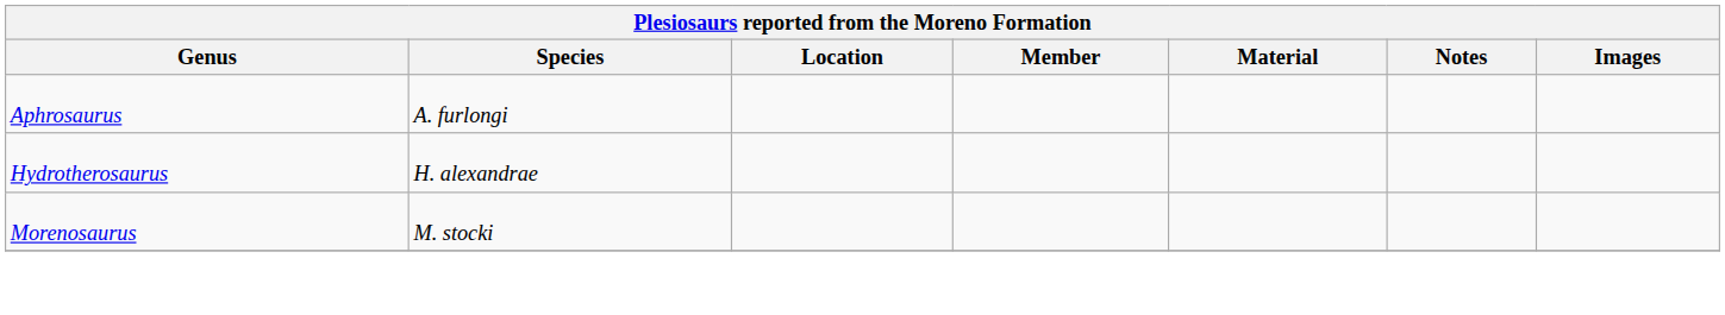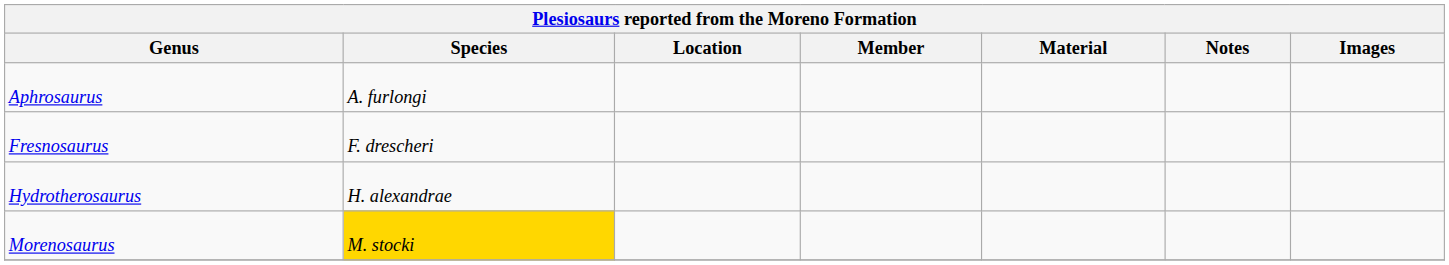+ row: Fresnosaurus | F. drescheri
Morenosaurus | Species: no background -> gold background
